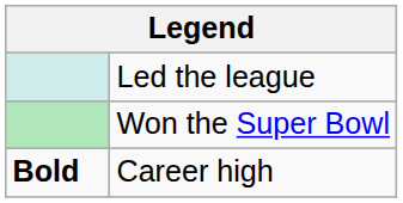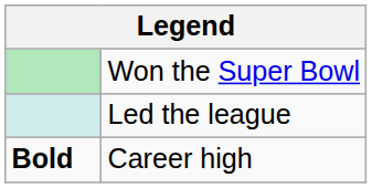rows swapped: Won the Super Bowl <-> Led the league
